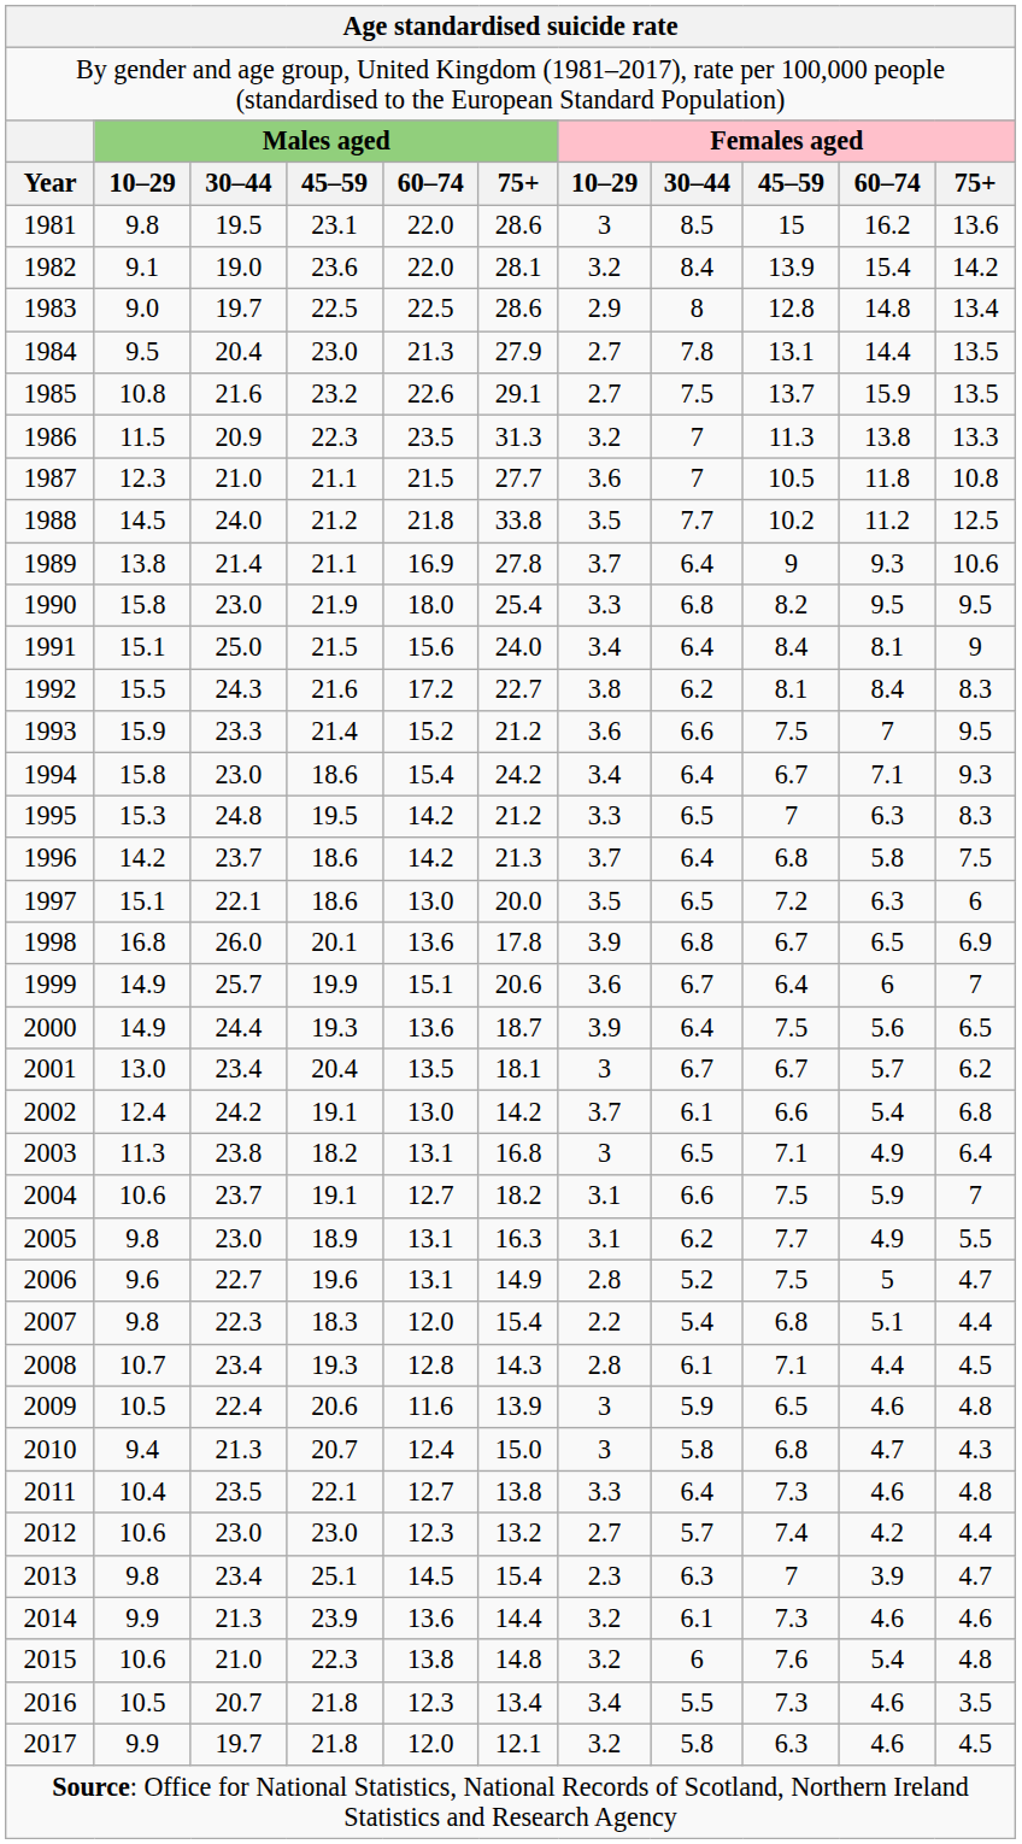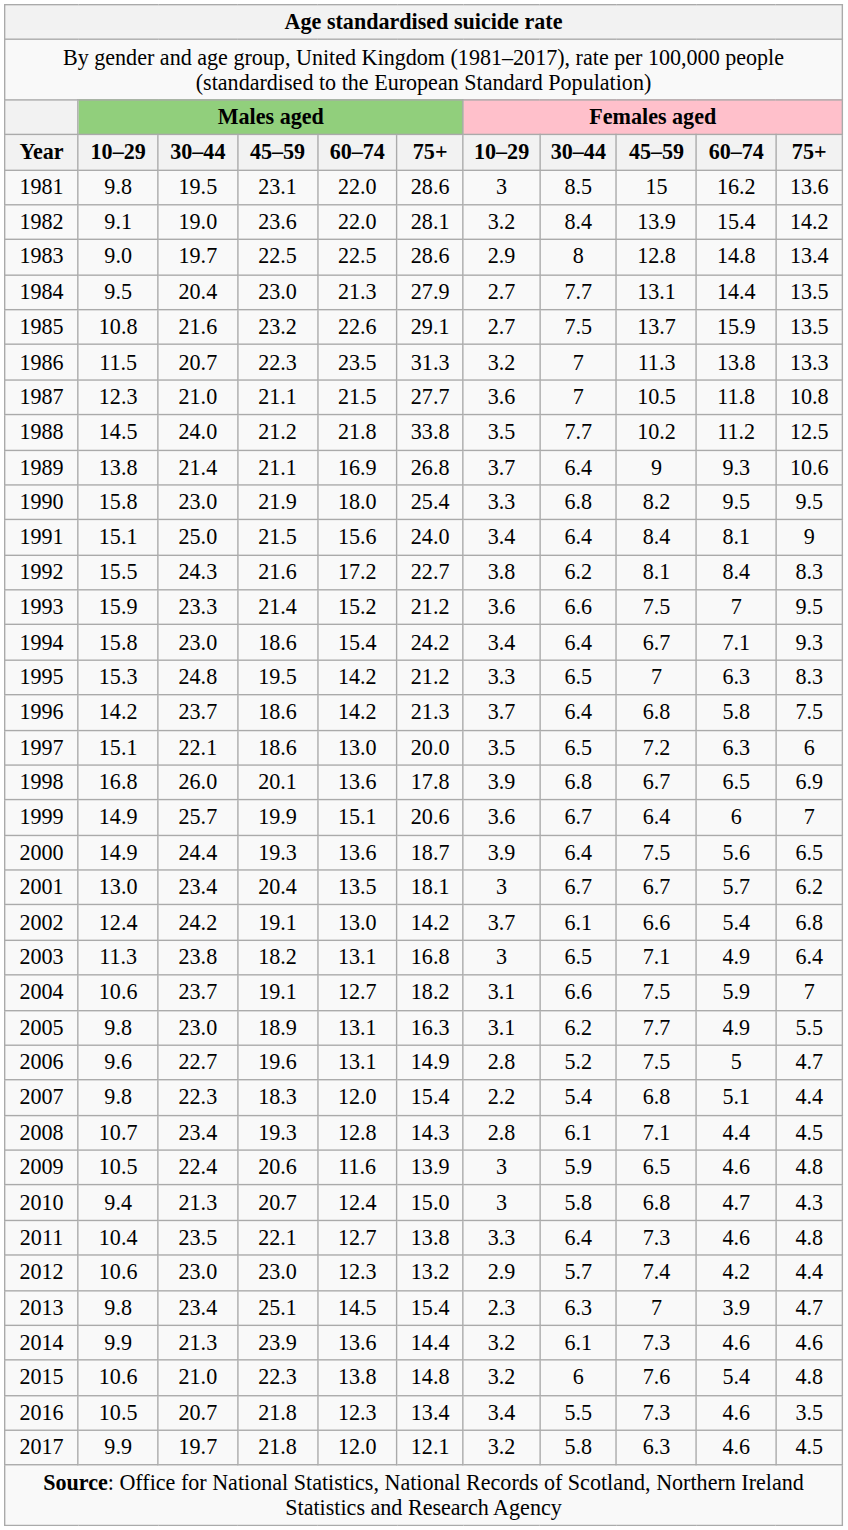1984 | column 8: 7.8 -> 7.7
1986 | column 3: 20.9 -> 20.7
1989 | column 6: 27.8 -> 26.8
2012 | column 7: 2.7 -> 2.9
